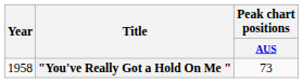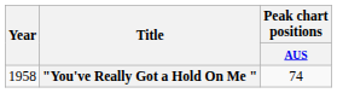"You've Really Got a Hold On Me " | Peak chart positions / AUS: 73 -> 74
